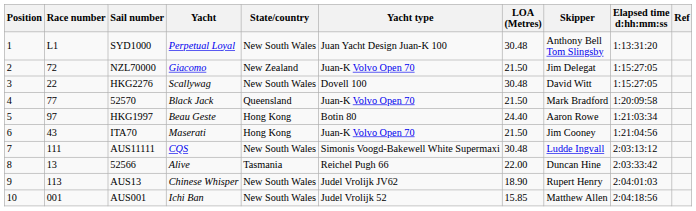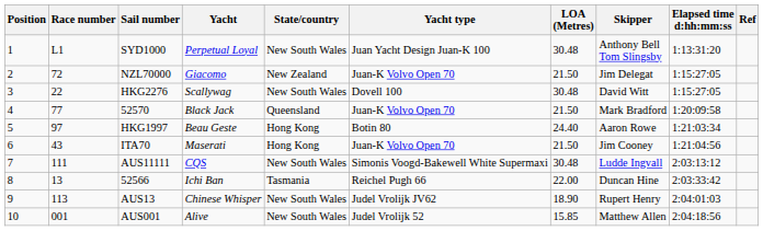52566 | Yacht: Alive -> Ichi Ban
AUS001 | Yacht: Ichi Ban -> Alive
